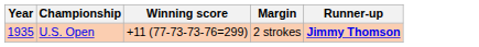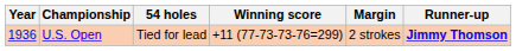+ column: 54 holes | Tied for lead
U.S. Open | Year: 1935 -> 1936
